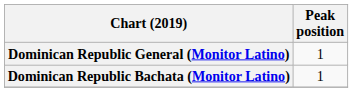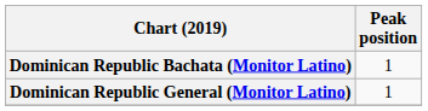rows swapped: Dominican Republic Bachata (Monitor Latino) <-> Dominican Republic General (Monitor Latino)
